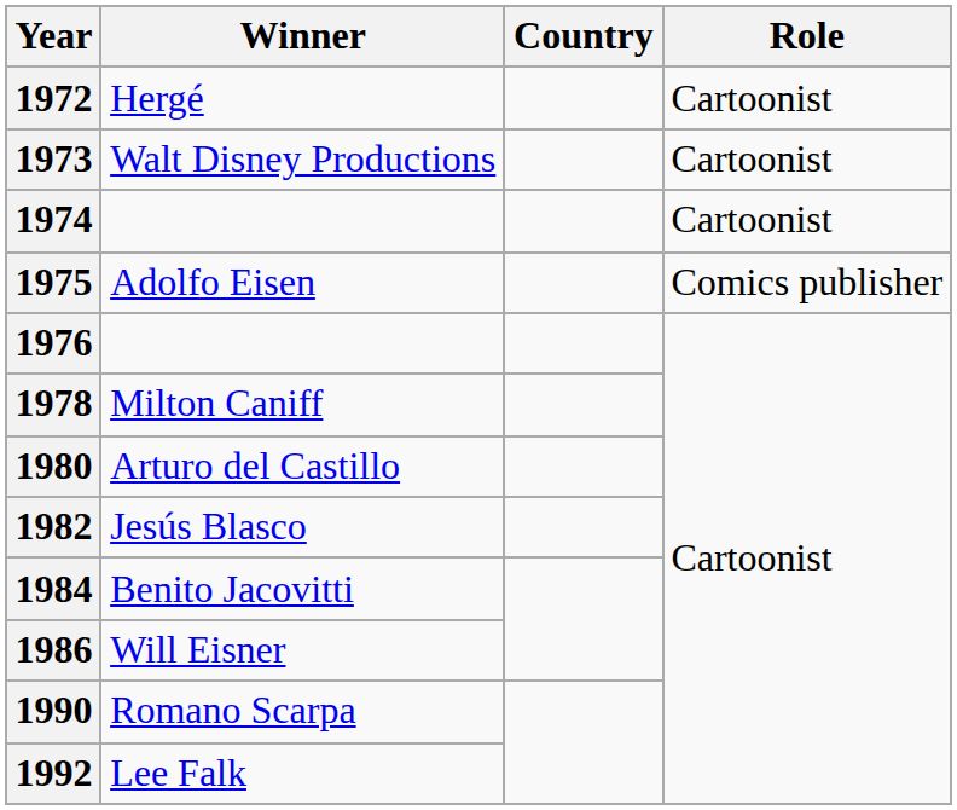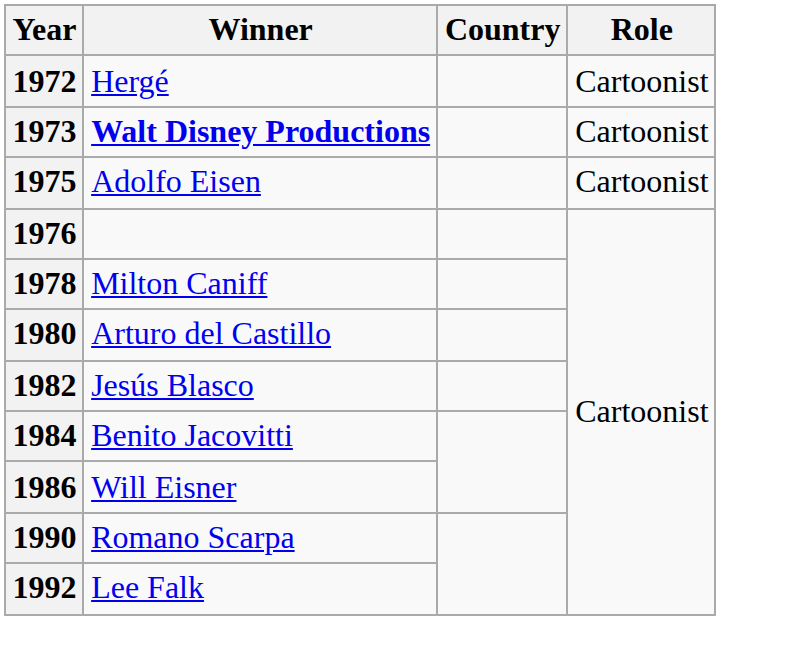1973 | Winner: normal -> bold
- row: 1974 | Cartoonist
1975 | Role: Comics publisher -> Cartoonist
